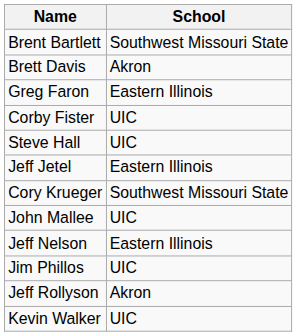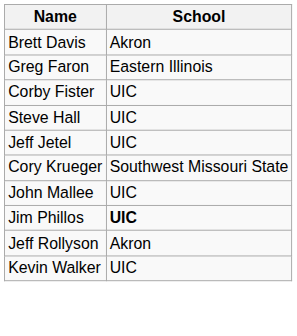- row: Brent Bartlett | Southwest Missouri State
Jeff Jetel | School: Eastern Illinois -> UIC
- row: Jeff Nelson | Eastern Illinois
Jim Phillos | School: normal -> bold
